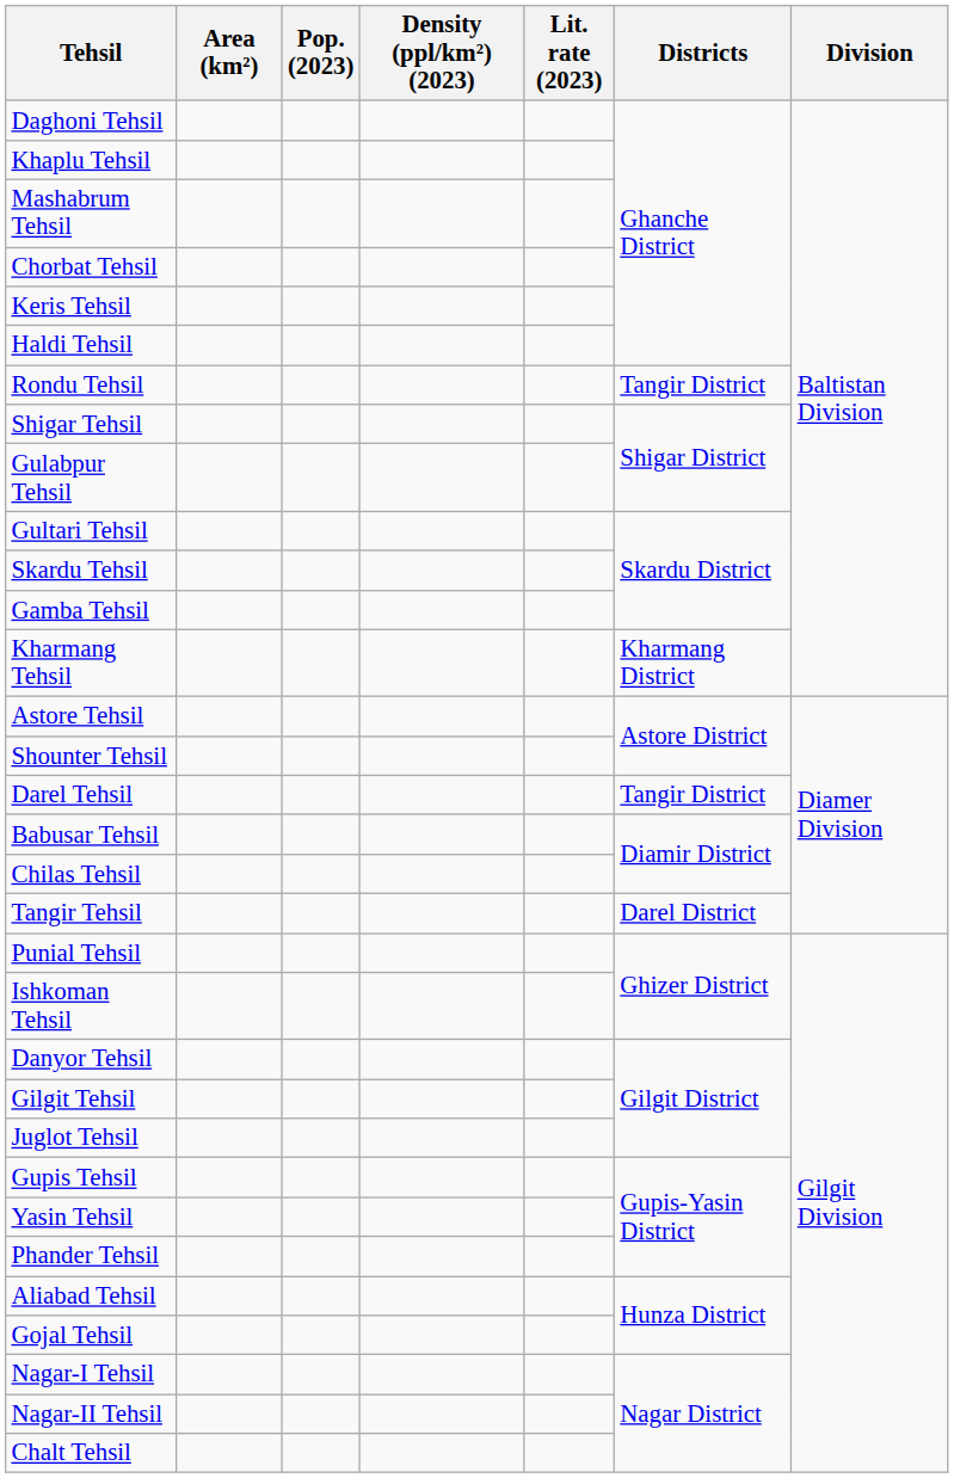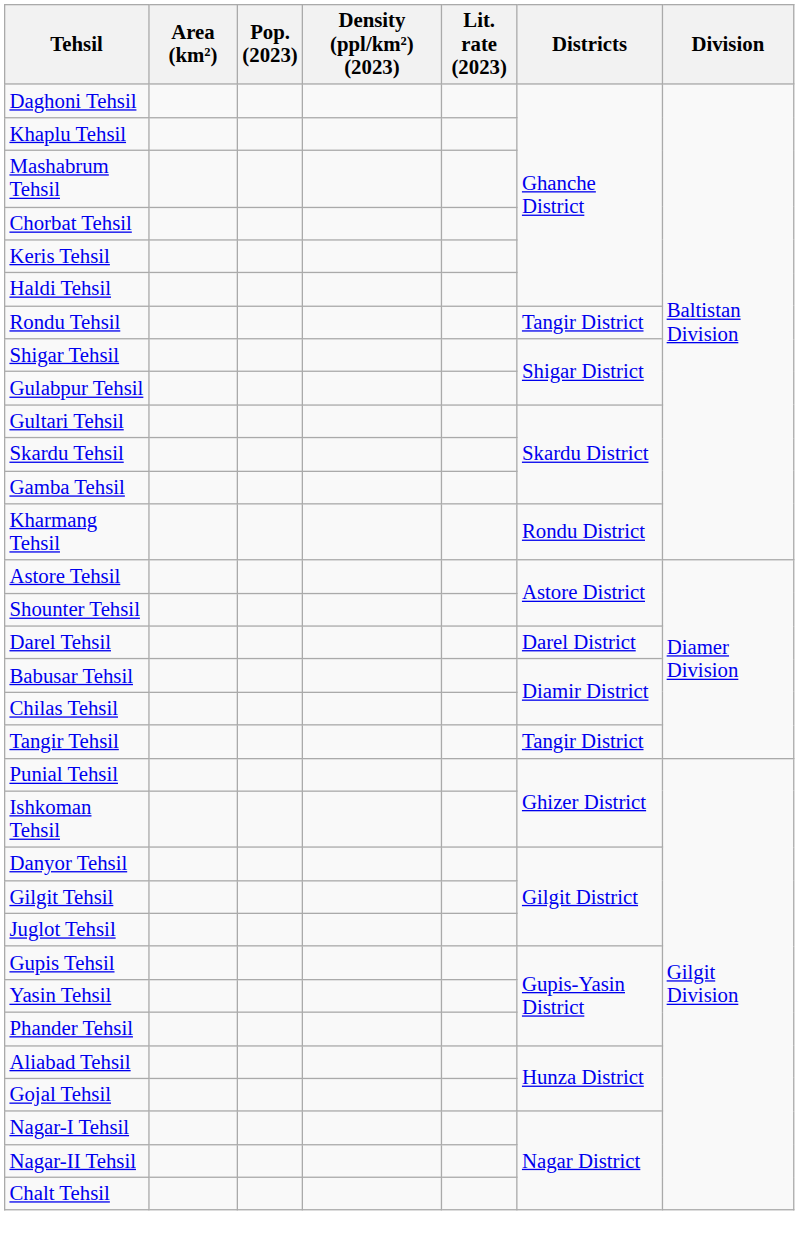Kharmang Tehsil | Districts: Kharmang District -> Rondu District
Darel Tehsil | Districts: Tangir District -> Darel District
Tangir Tehsil | Districts: Darel District -> Tangir District
